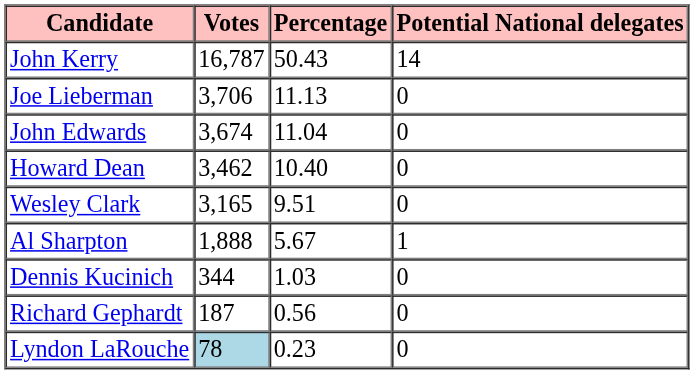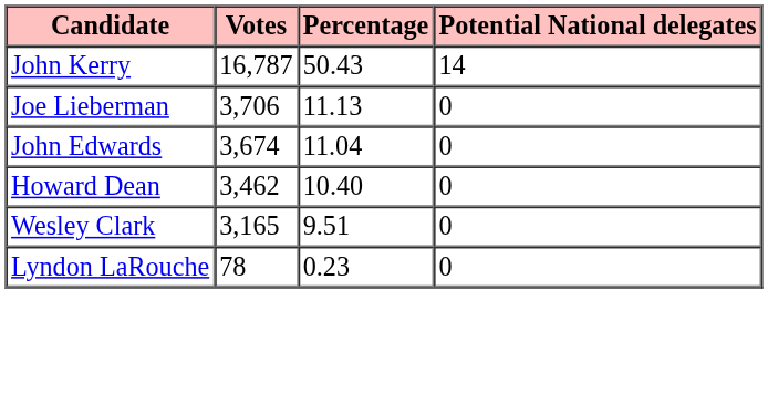- row: Al Sharpton | 1,888 | 5.67 | 1
- row: Dennis Kucinich | 344 | 1.03 | 0
- row: Richard Gephardt | 187 | 0.56 | 0
Lyndon LaRouche | Votes: lightblue background -> no background
